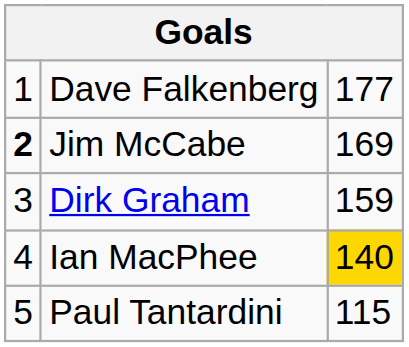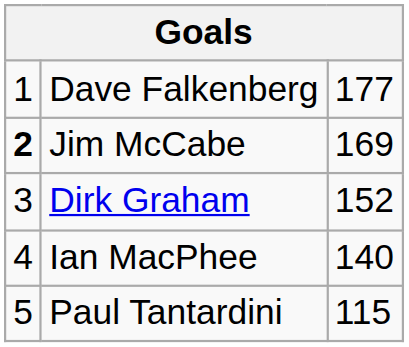Dirk Graham | column 3: 159 -> 152
Ian MacPhee | column 3: gold background -> no background
